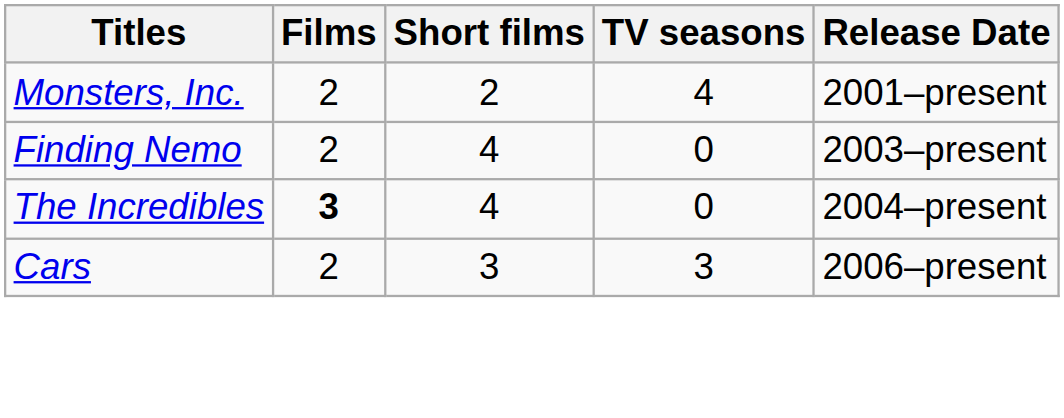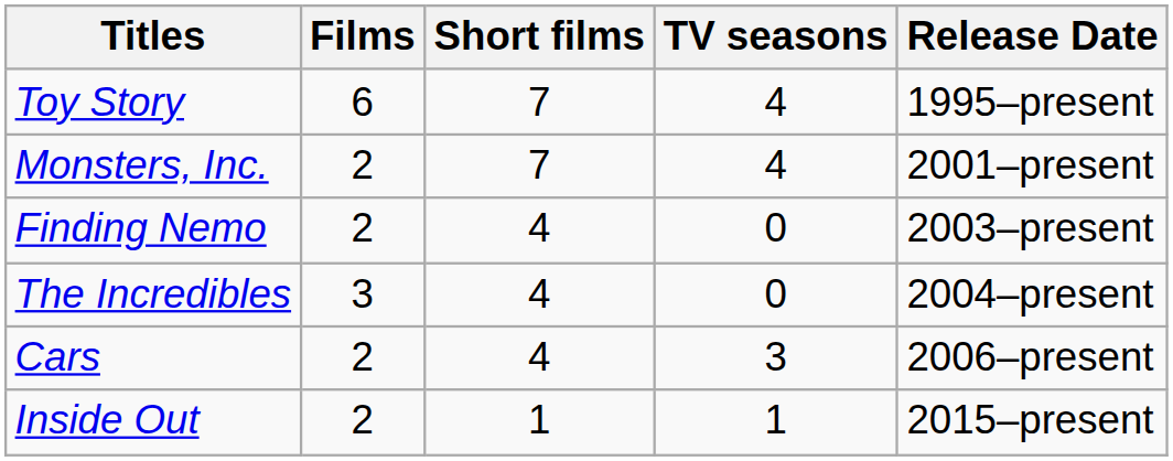+ row: Toy Story | 6 | 7 | 4 | 1995–present
Monsters, Inc. | Short films: 2 -> 7
The Incredibles | Films: bold -> normal
Cars | Short films: 3 -> 4
+ row: Inside Out | 2 | 1 | 1 | 2015–present
